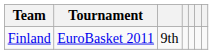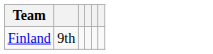- column: Tournament | EuroBasket 2011
